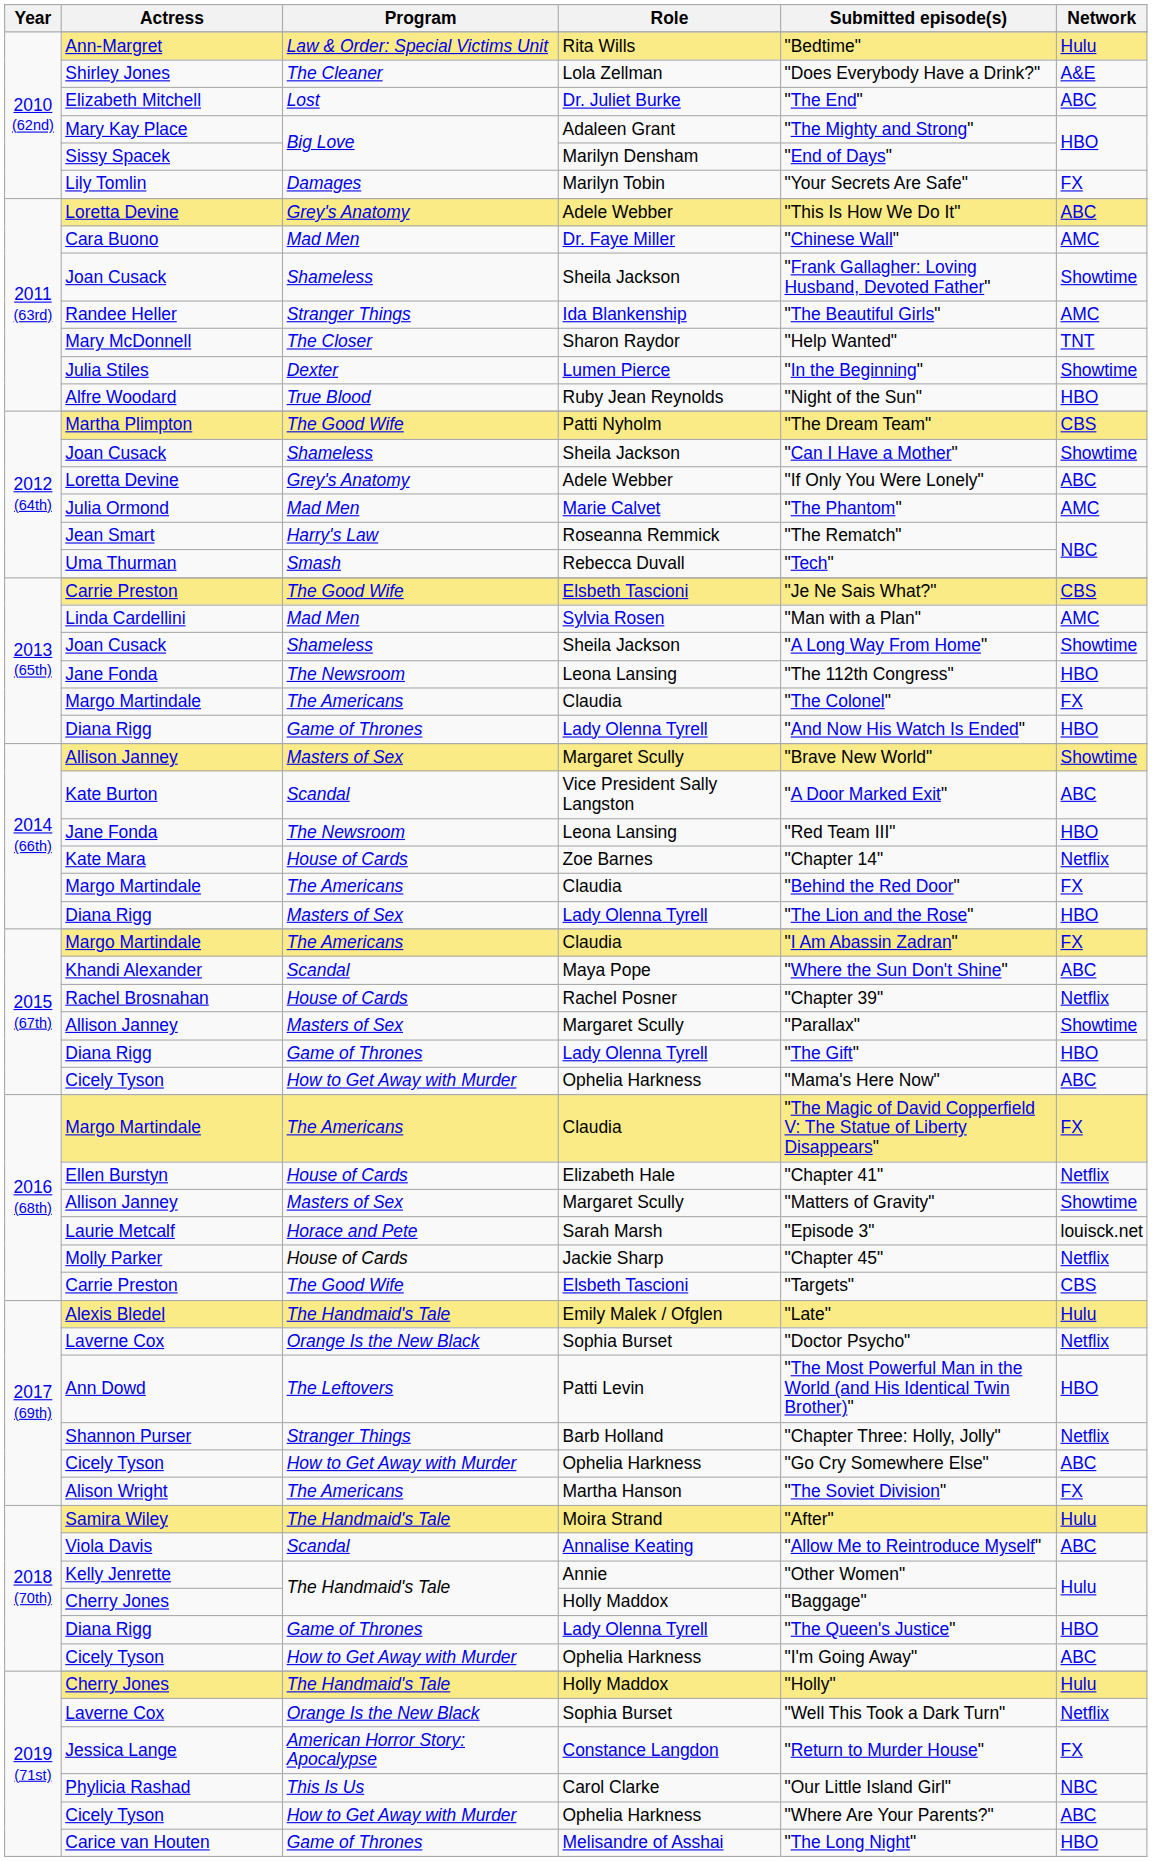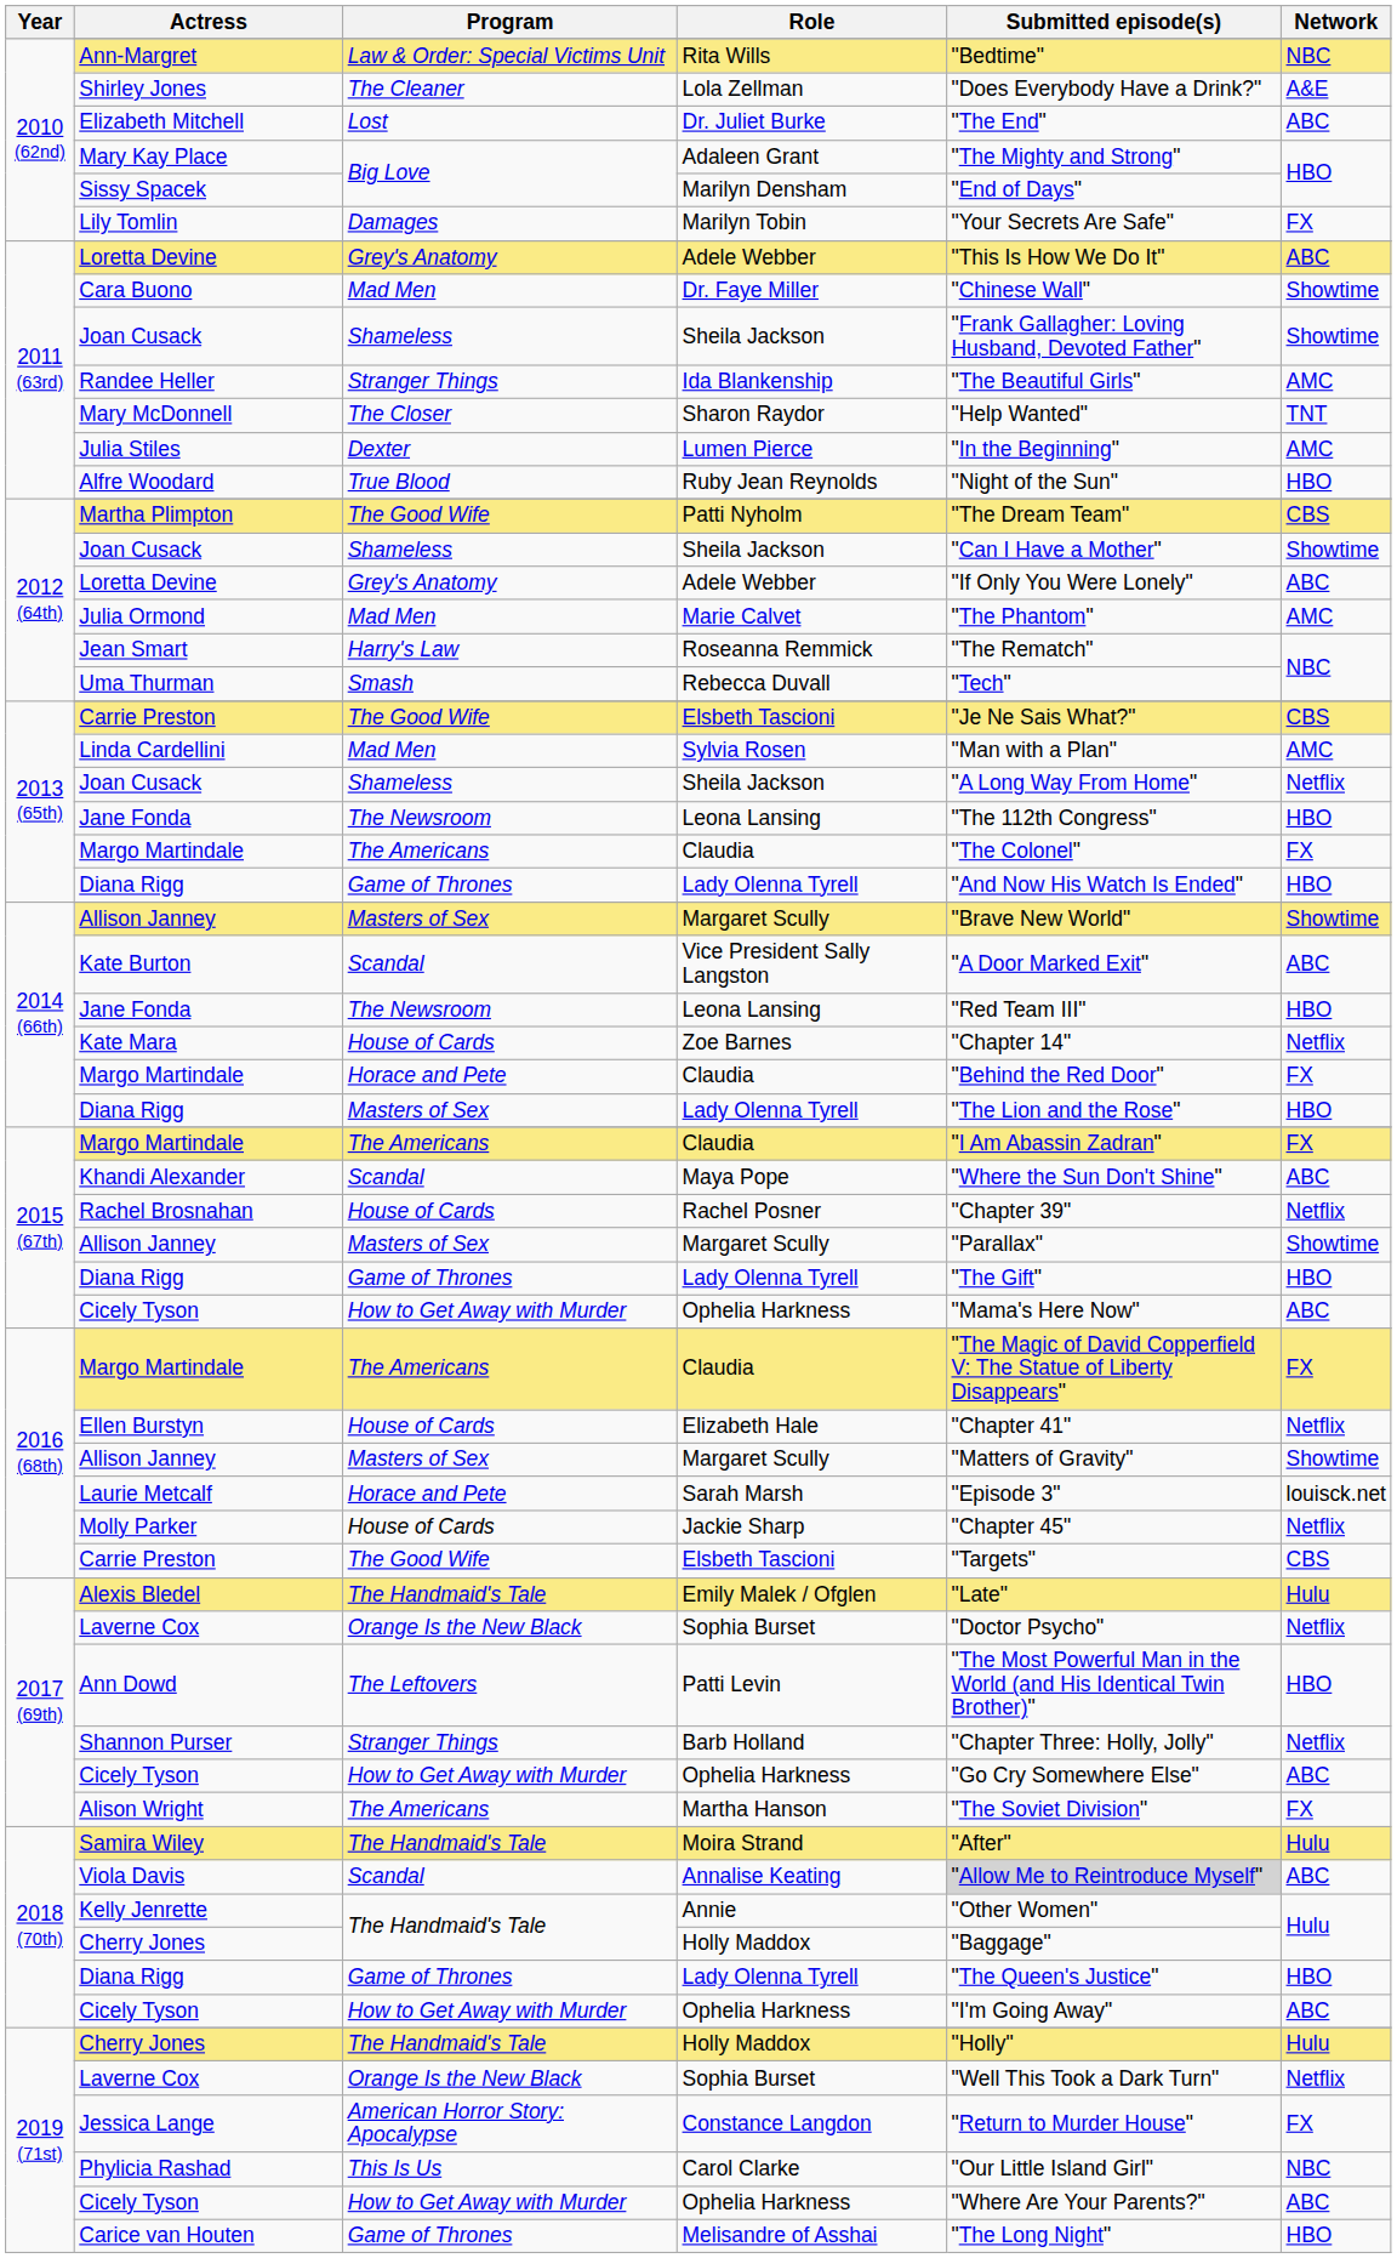Ann-Margret | Network: Hulu -> NBC
Cara Buono | Network: AMC -> Showtime
Julia Stiles | Network: Showtime -> AMC
2013 (65th) / Joan Cusack | Network: Showtime -> Netflix
2014 (66th) / Margo Martindale | Program: The Americans -> Horace and Pete
Viola Davis | Submitted episode(s): no background -> lightgrey background
